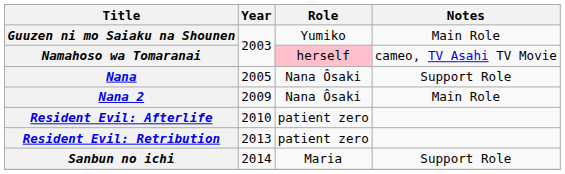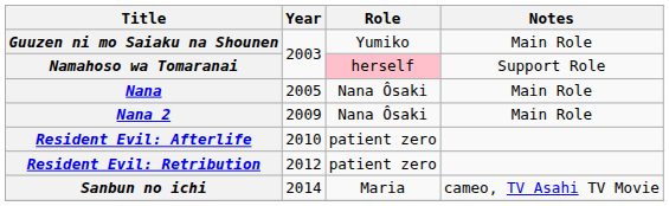Namahoso wa Tomaranai | Notes: cameo, TV Asahi TV Movie -> Support Role
Nana | Notes: Support Role -> Main Role
Resident Evil: Retribution | Year: 2013 -> 2012
Sanbun no ichi | Notes: Support Role -> cameo, TV Asahi TV Movie
